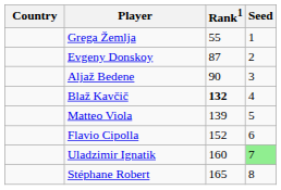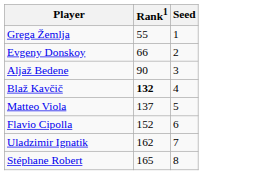- column: Country
Evgeny Donskoy | Rank1: 87 -> 66
Matteo Viola | Rank1: 139 -> 137
Uladzimir Ignatik | Rank1: 160 -> 162
Uladzimir Ignatik | Seed: lightgreen background -> no background
